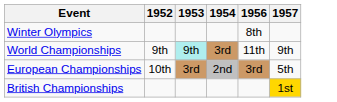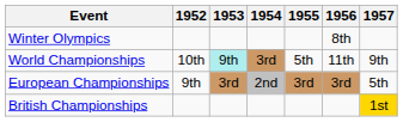+ column: 1955 | 5th | 3rd
World Championships | 1952: 9th -> 10th
European Championships | 1952: 10th -> 9th
